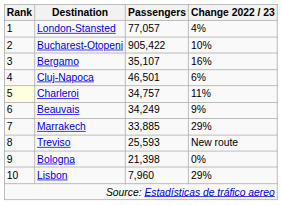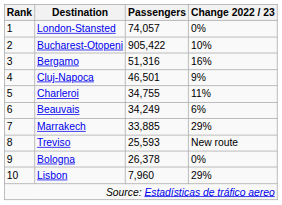London-Stansted | Passengers: 77,057 -> 74,057
London-Stansted | Change 2022 / 23: 4% -> 0%
Bergamo | Passengers: 35,107 -> 51,316
Cluj-Napoca | Change 2022 / 23: 6% -> 9%
Charleroi | Rank: lightyellow background -> no background
Charleroi | Passengers: 34,757 -> 34,755
Beauvais | Change 2022 / 23: 9% -> 6%
Bologna | Passengers: 21,398 -> 26,378
